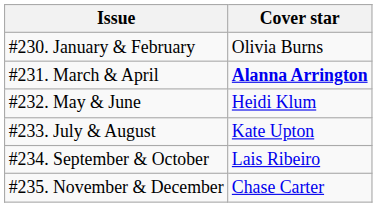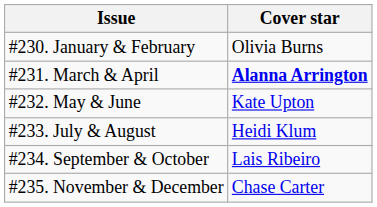#232. May & June | Cover star: Heidi Klum -> Kate Upton
#233. July & August | Cover star: Kate Upton -> Heidi Klum
